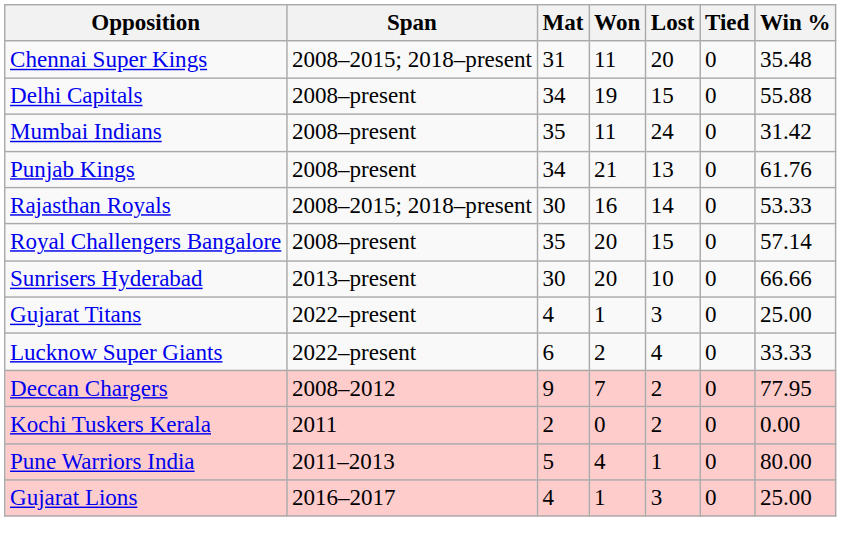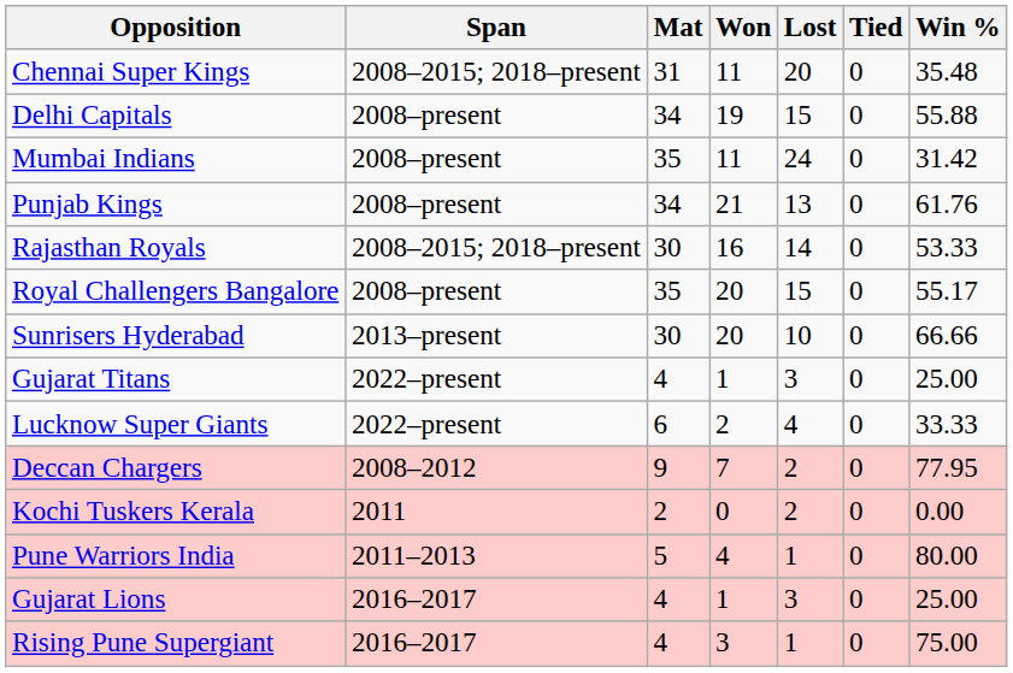Royal Challengers Bangalore | Win %: 57.14 -> 55.17
+ row: Rising Pune Supergiant | 2016–2017 | 4 | 3 | 1 | 0 | 75.00
